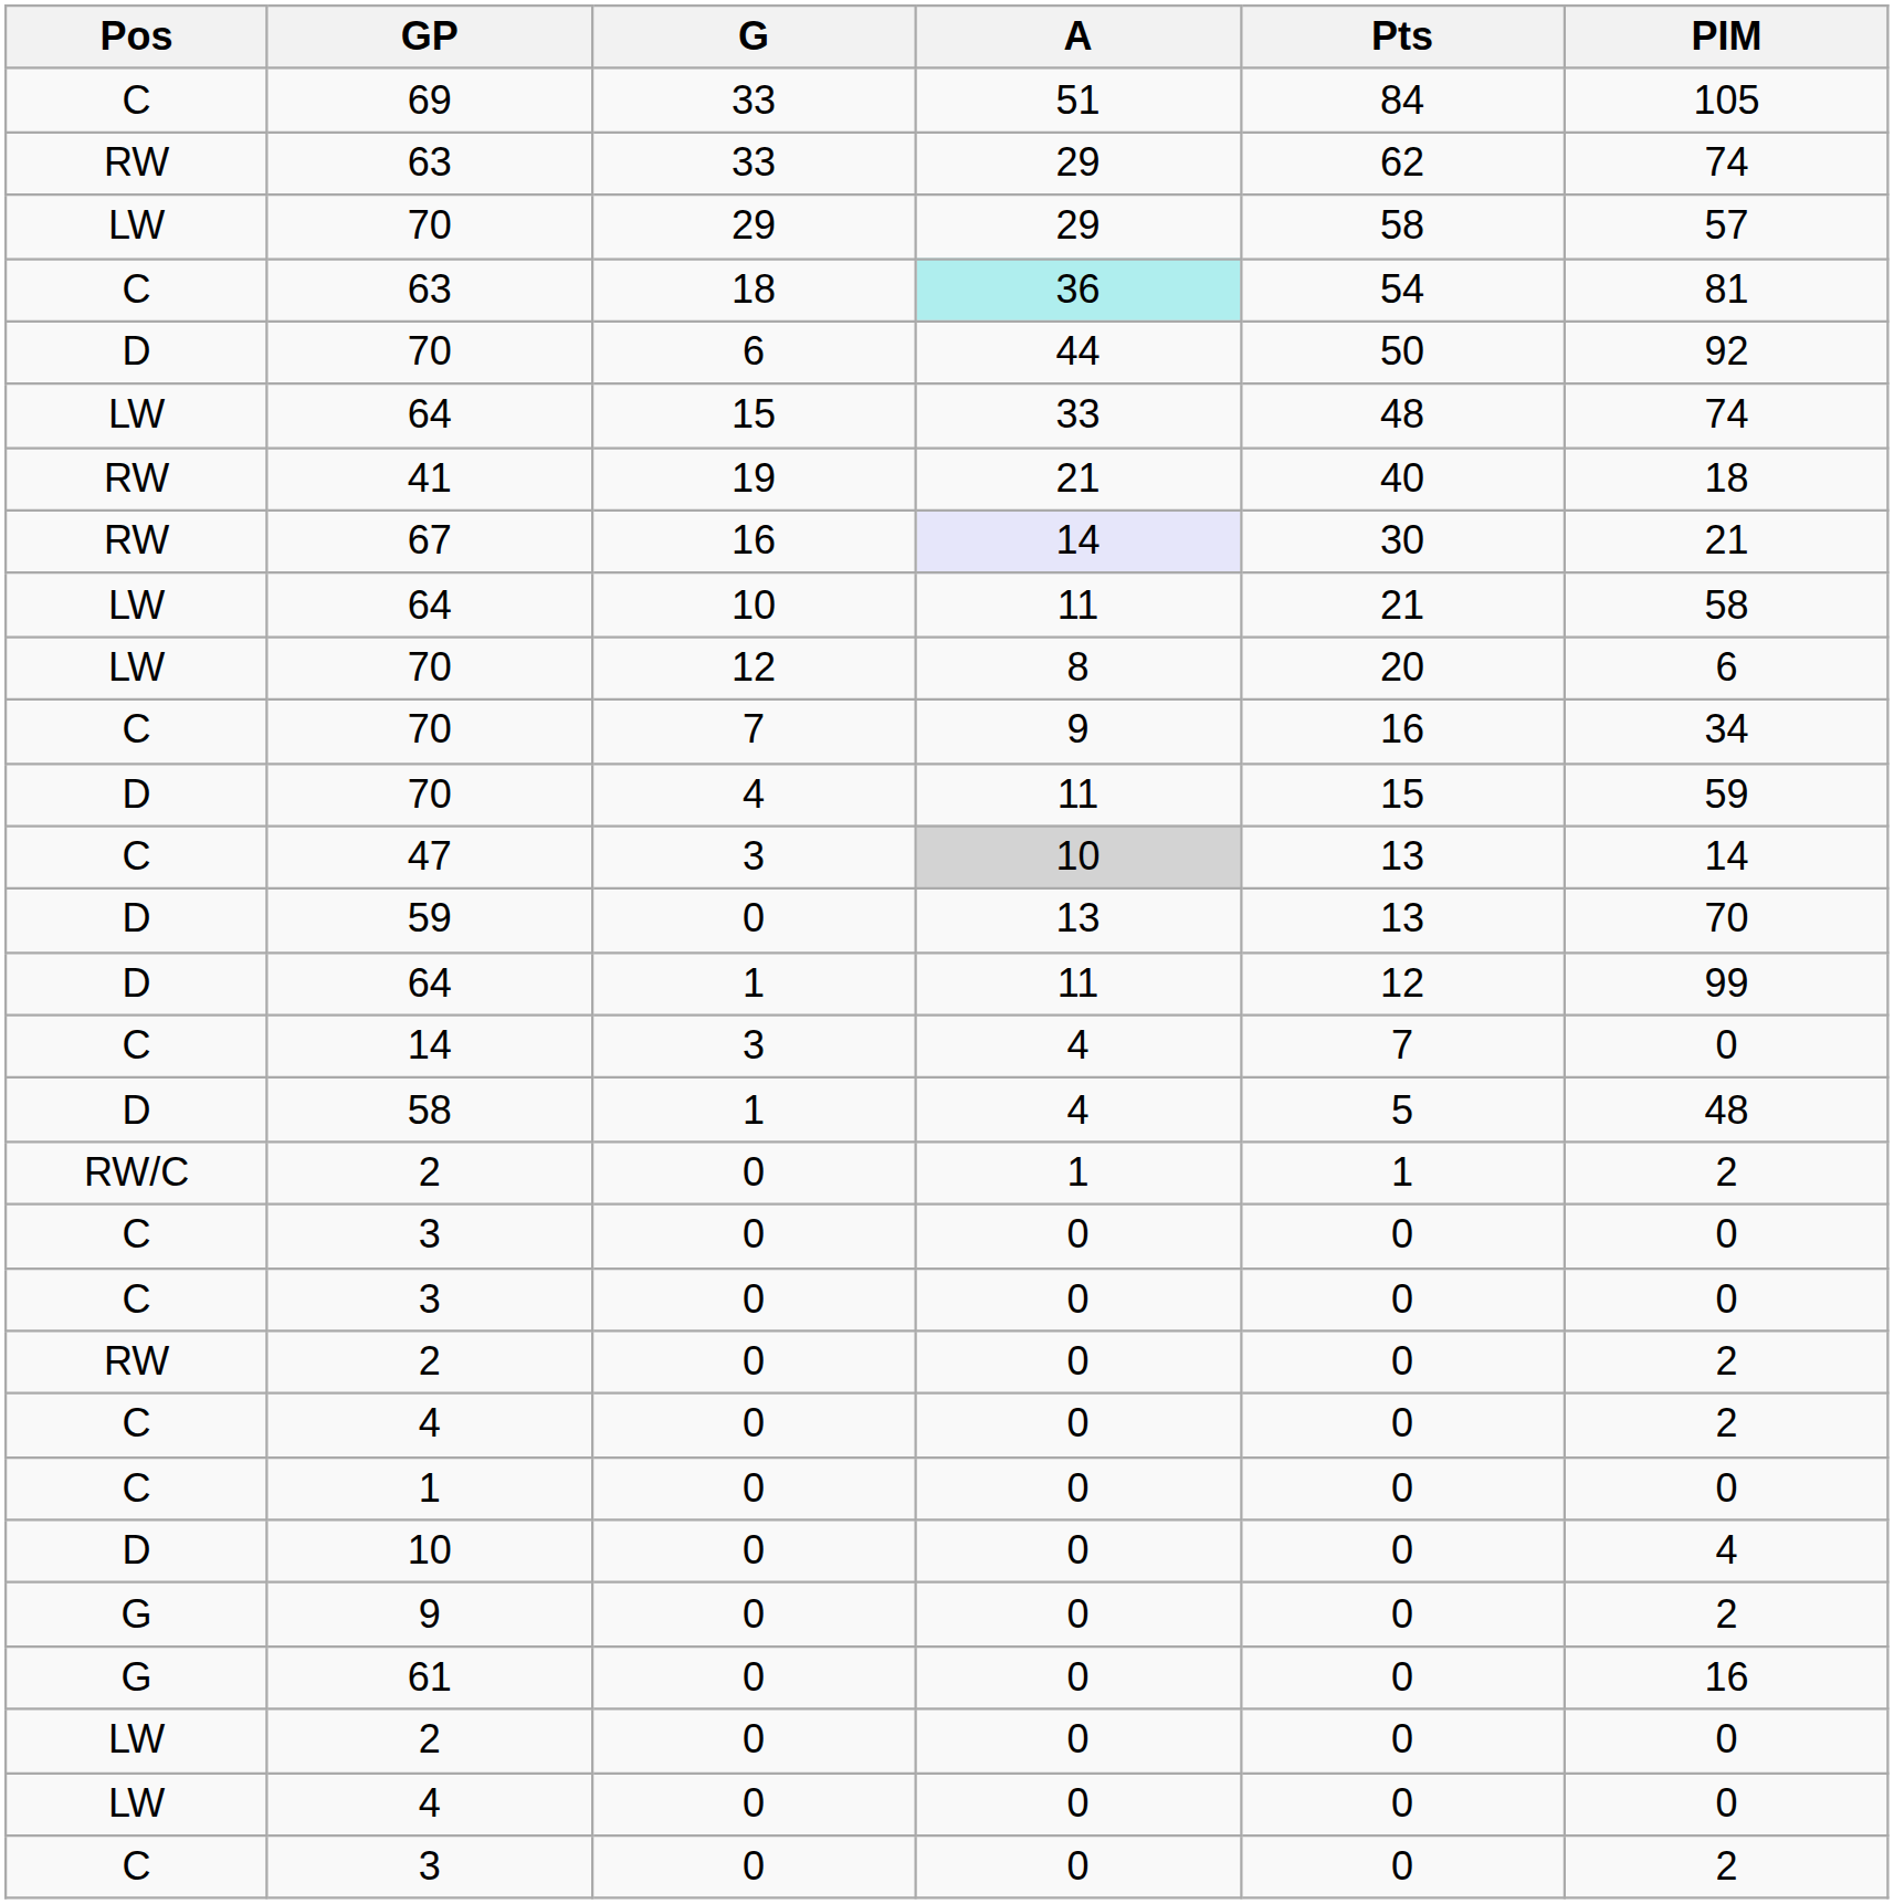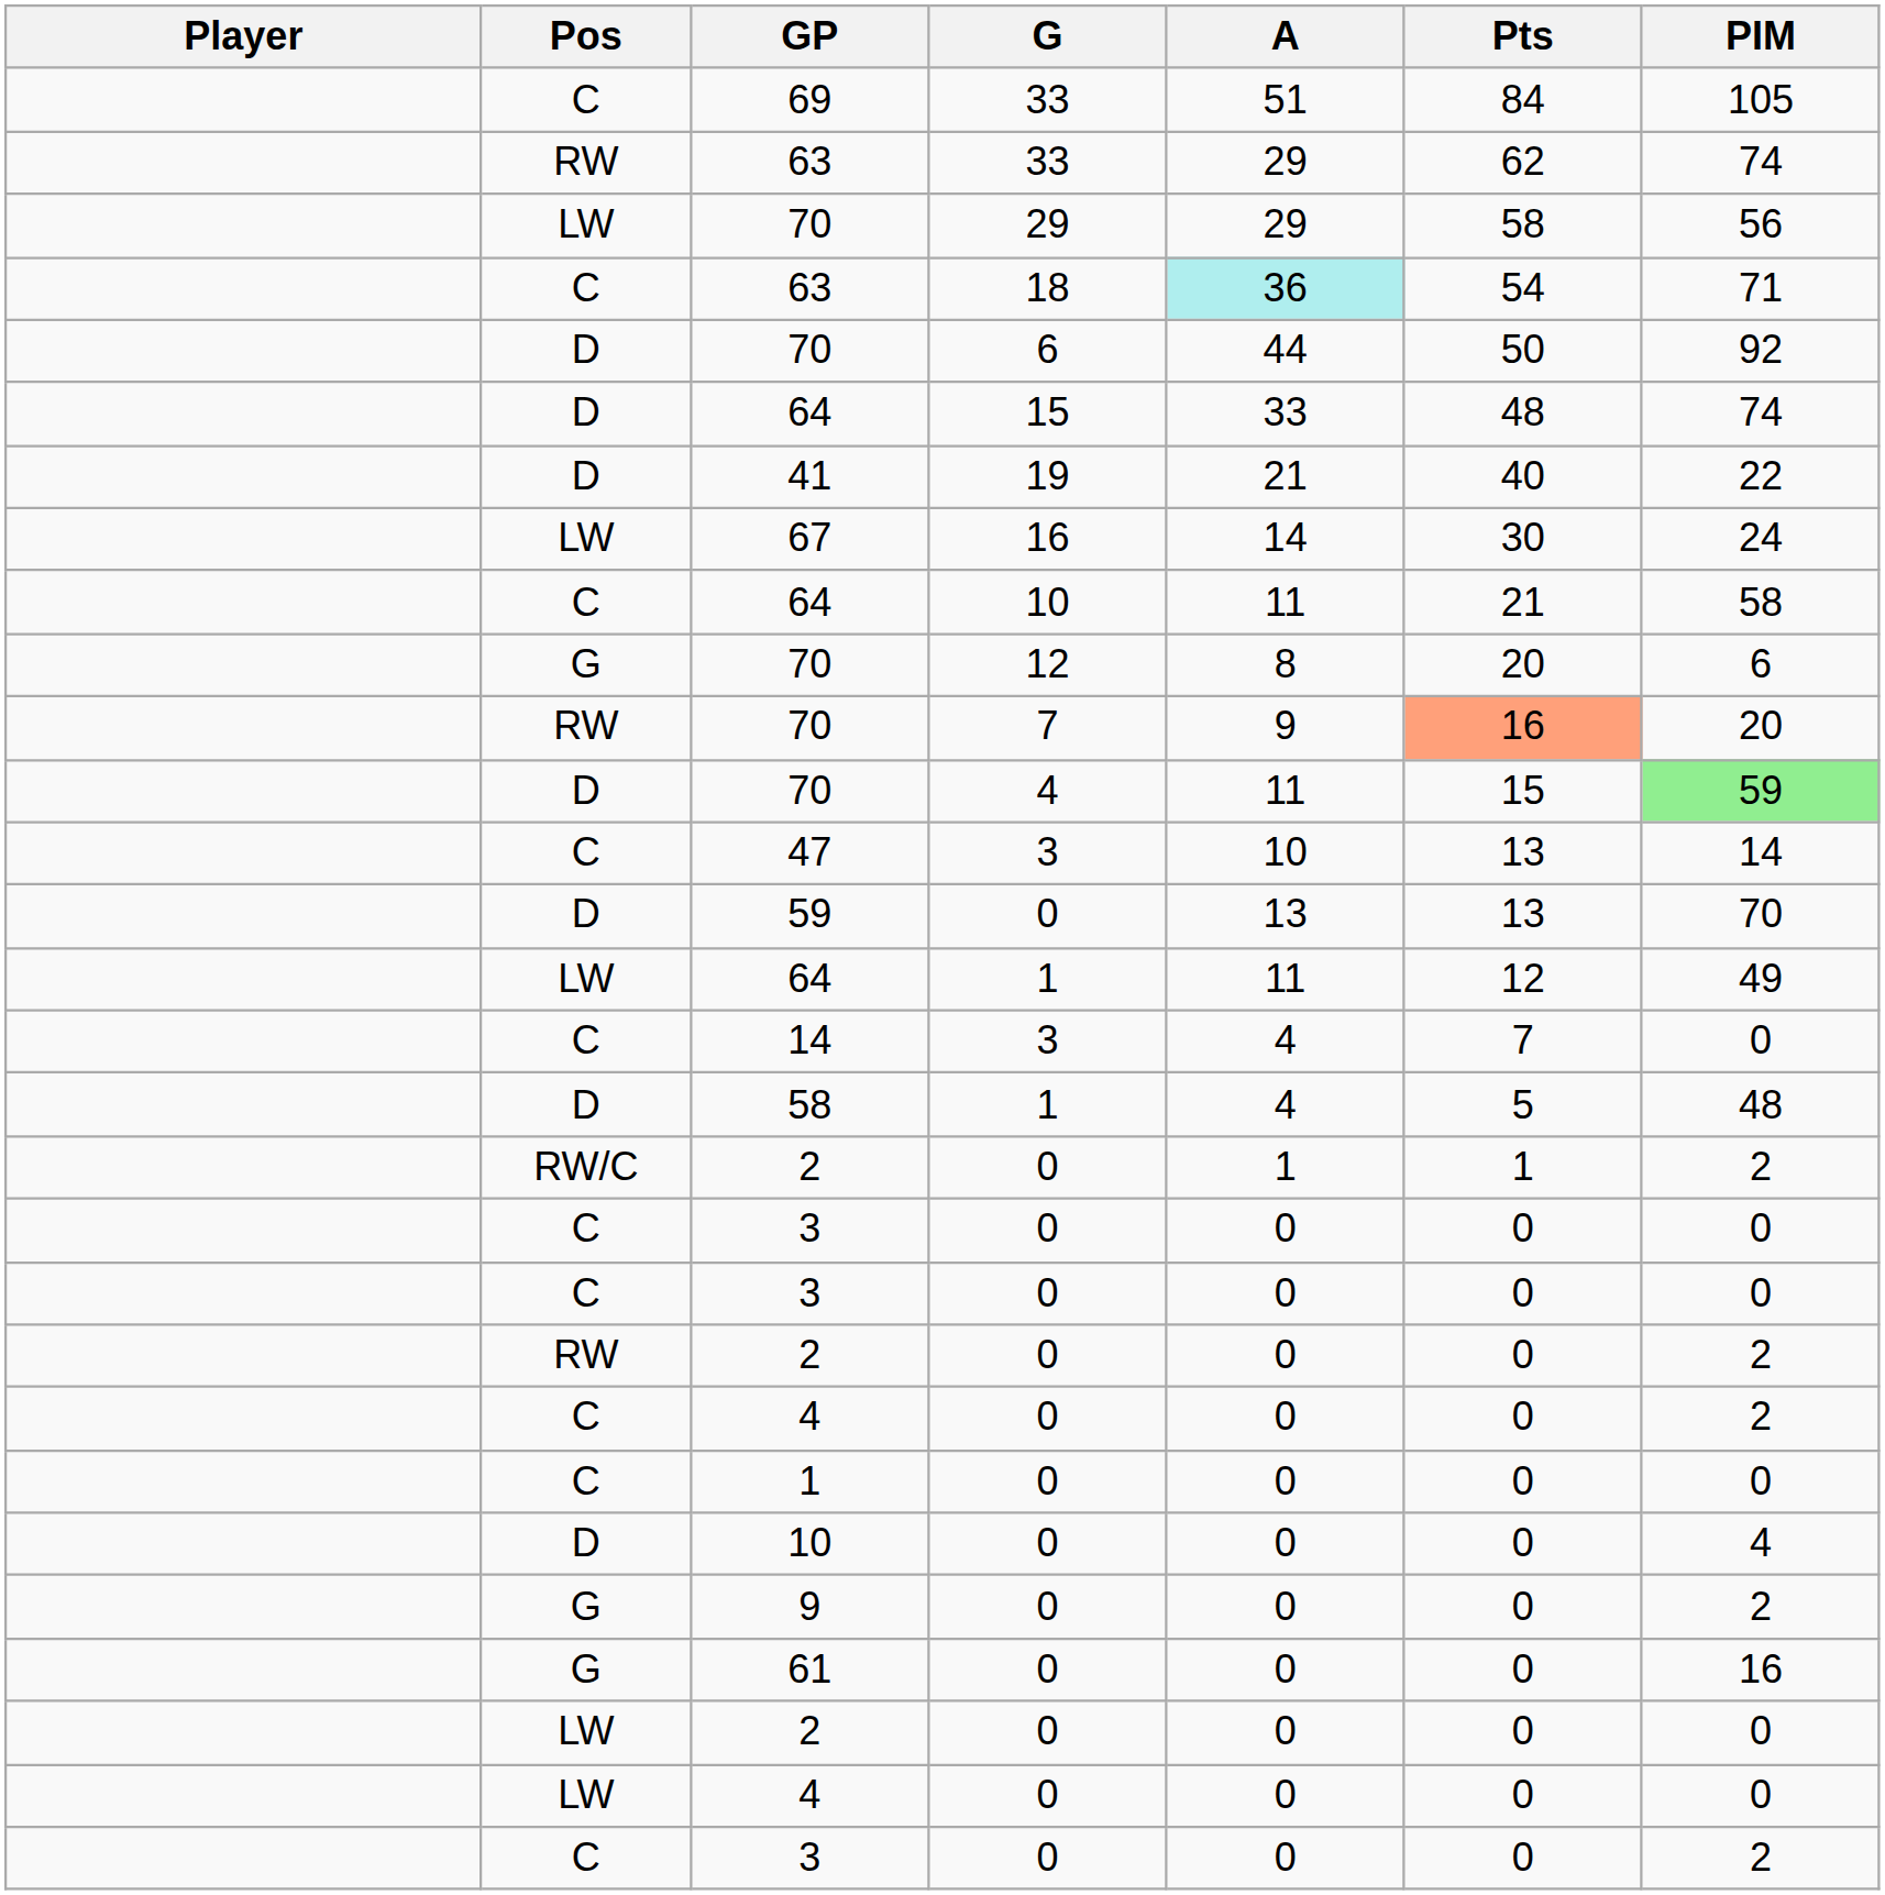+ column: Player
70 / 29 | PIM: 57 -> 56
63 / 18 | PIM: 81 -> 71
64 / 15 | Pos: LW -> D
41 | Pos: RW -> D
41 | PIM: 18 -> 22
67 | Pos: RW -> LW
67 | A: lavender background -> no background
67 | PIM: 21 -> 24
64 / 10 | Pos: LW -> C
70 / 12 | Pos: LW -> G
70 / 7 | Pos: C -> RW
70 / 7 | Pts: no background -> lightsalmon background
70 / 7 | PIM: 34 -> 20
70 / 4 | PIM: no background -> lightgreen background
47 | A: lightgrey background -> no background
64 / 1 | Pos: D -> LW
64 / 1 | PIM: 99 -> 49
